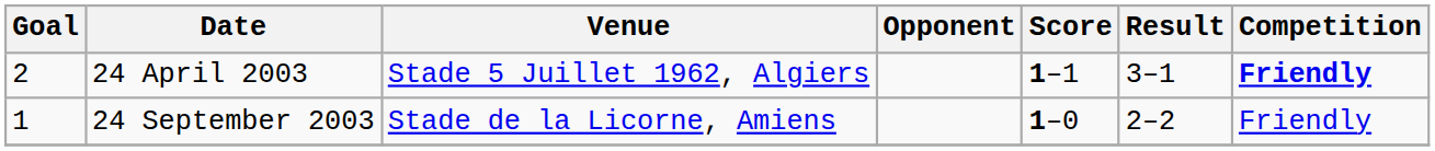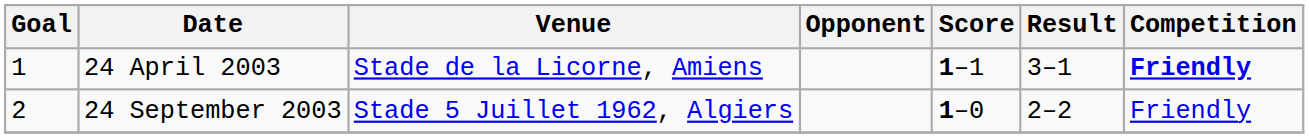24 April 2003 | Goal: 2 -> 1
24 April 2003 | Venue: Stade 5 Juillet 1962, Algiers -> Stade de la Licorne, Amiens
24 September 2003 | Goal: 1 -> 2
24 September 2003 | Venue: Stade de la Licorne, Amiens -> Stade 5 Juillet 1962, Algiers
